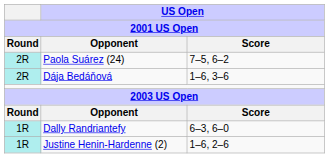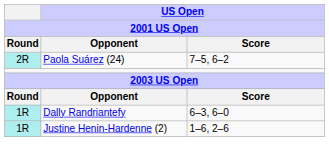- row: 2R | Dája Bedáňová | 1–6, 3–6
